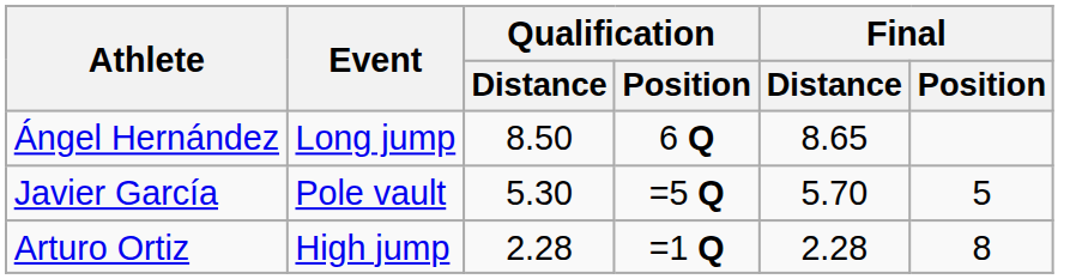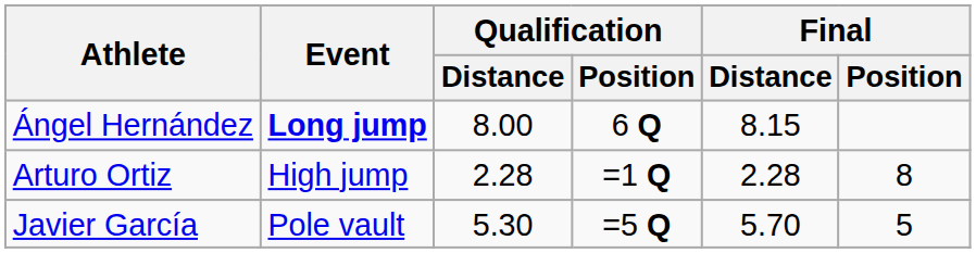Ángel Hernández | Event: normal -> bold
Ángel Hernández | Qualification / Distance: 8.50 -> 8.00
Ángel Hernández | Final / Distance: 8.65 -> 8.15
rows swapped: Arturo Ortiz <-> Javier García
